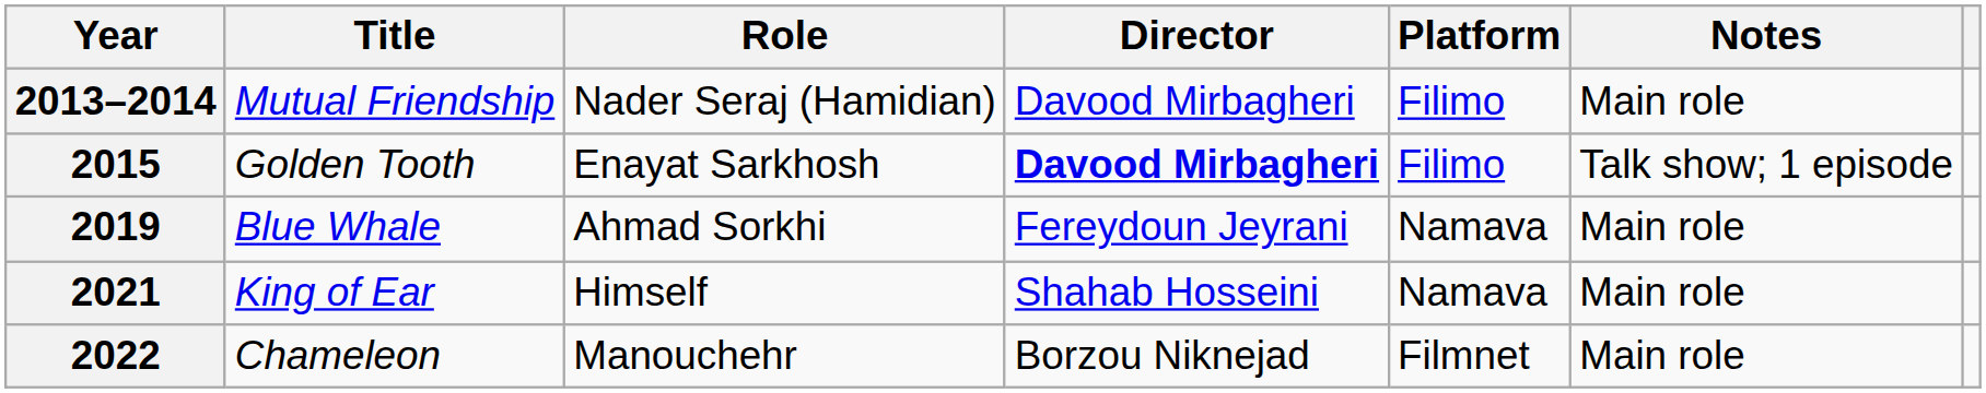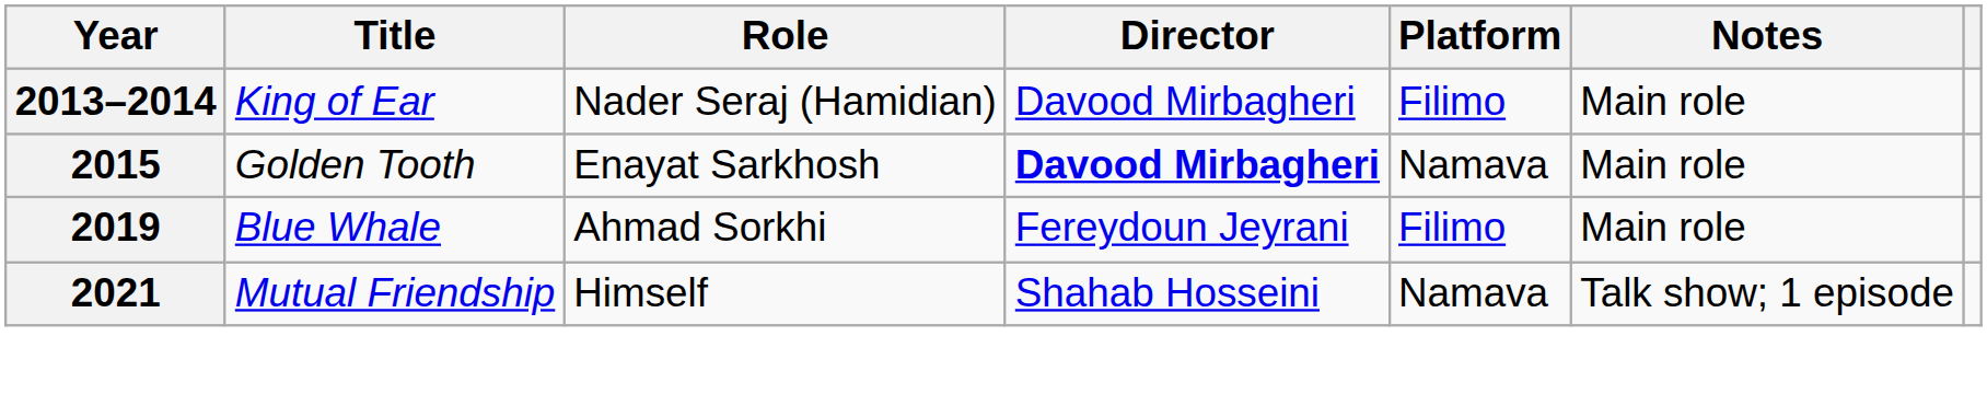2013–2014 | Title: Mutual Friendship -> King of Ear
2015 | Platform: Filimo -> Namava
2015 | Notes: Talk show; 1 episode -> Main role
2019 | Platform: Namava -> Filimo
2021 | Title: King of Ear -> Mutual Friendship
2021 | Notes: Main role -> Talk show; 1 episode
- row: 2022 | Chameleon | Manouchehr | Borzou Niknejad | Filmnet | Main role
